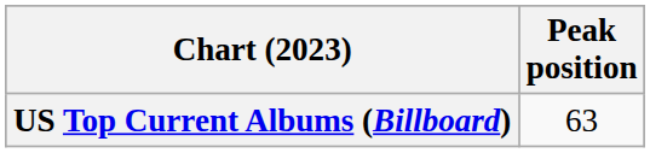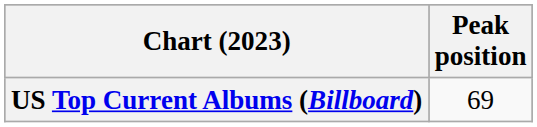US Top Current Albums (Billboard) | Peak position: 63 -> 69
